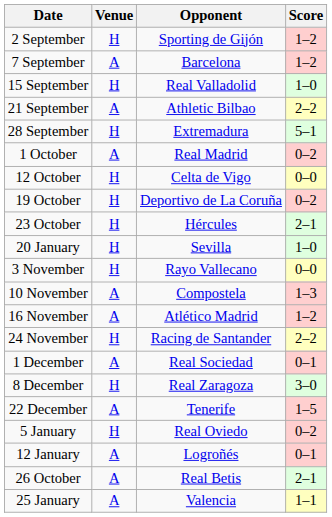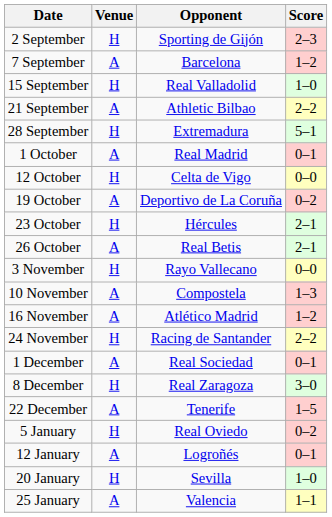2 September | Score: 1–2 -> 2–3
1 October | Score: 0–2 -> 0–1
19 October | Venue: H -> A
rows swapped: 26 October <-> 20 January
